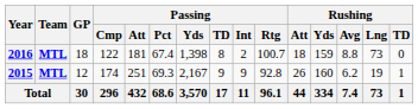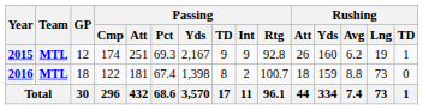rows swapped: 2015 <-> 2016
